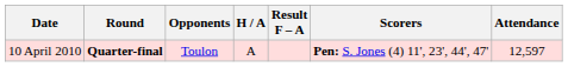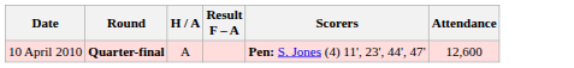- column: Opponents | Toulon
10 April 2010 | Attendance: 12,597 -> 12,600
